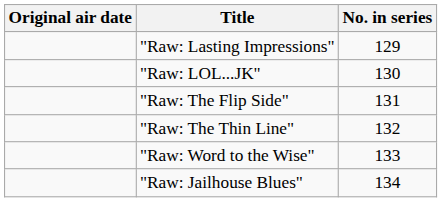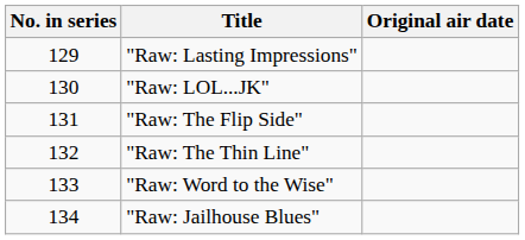columns swapped: No. in series <-> Original air date
